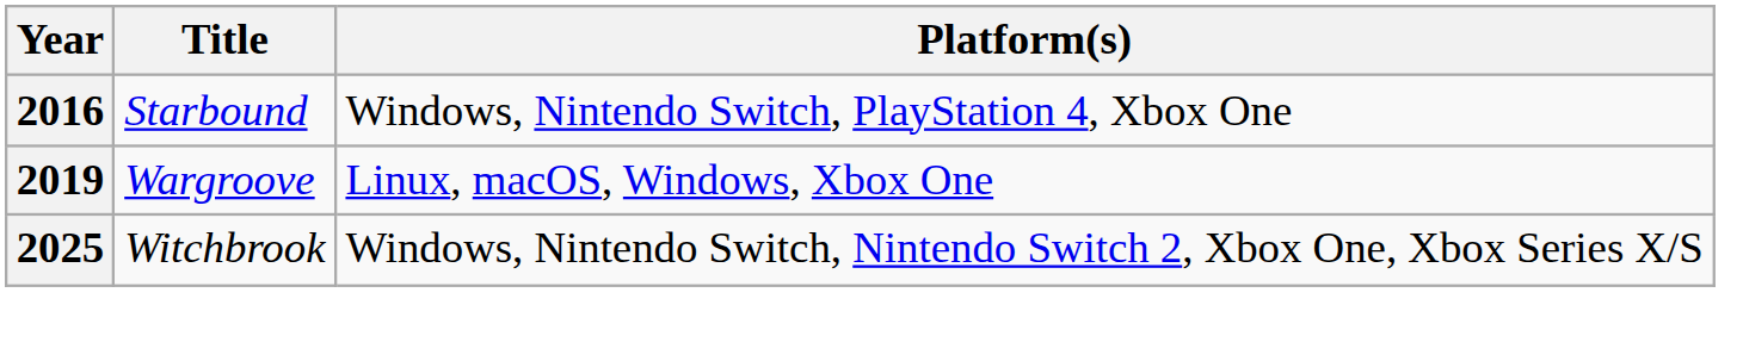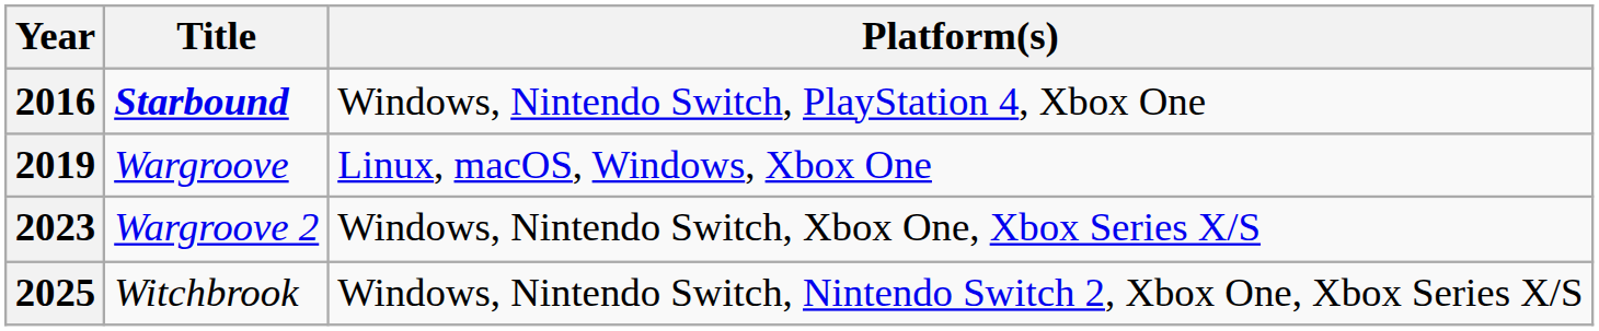2016 | Title: normal -> bold
+ row: 2023 | Wargroove 2 | Windows, Nintendo Switch, Xbox One, Xbox Series X/S
